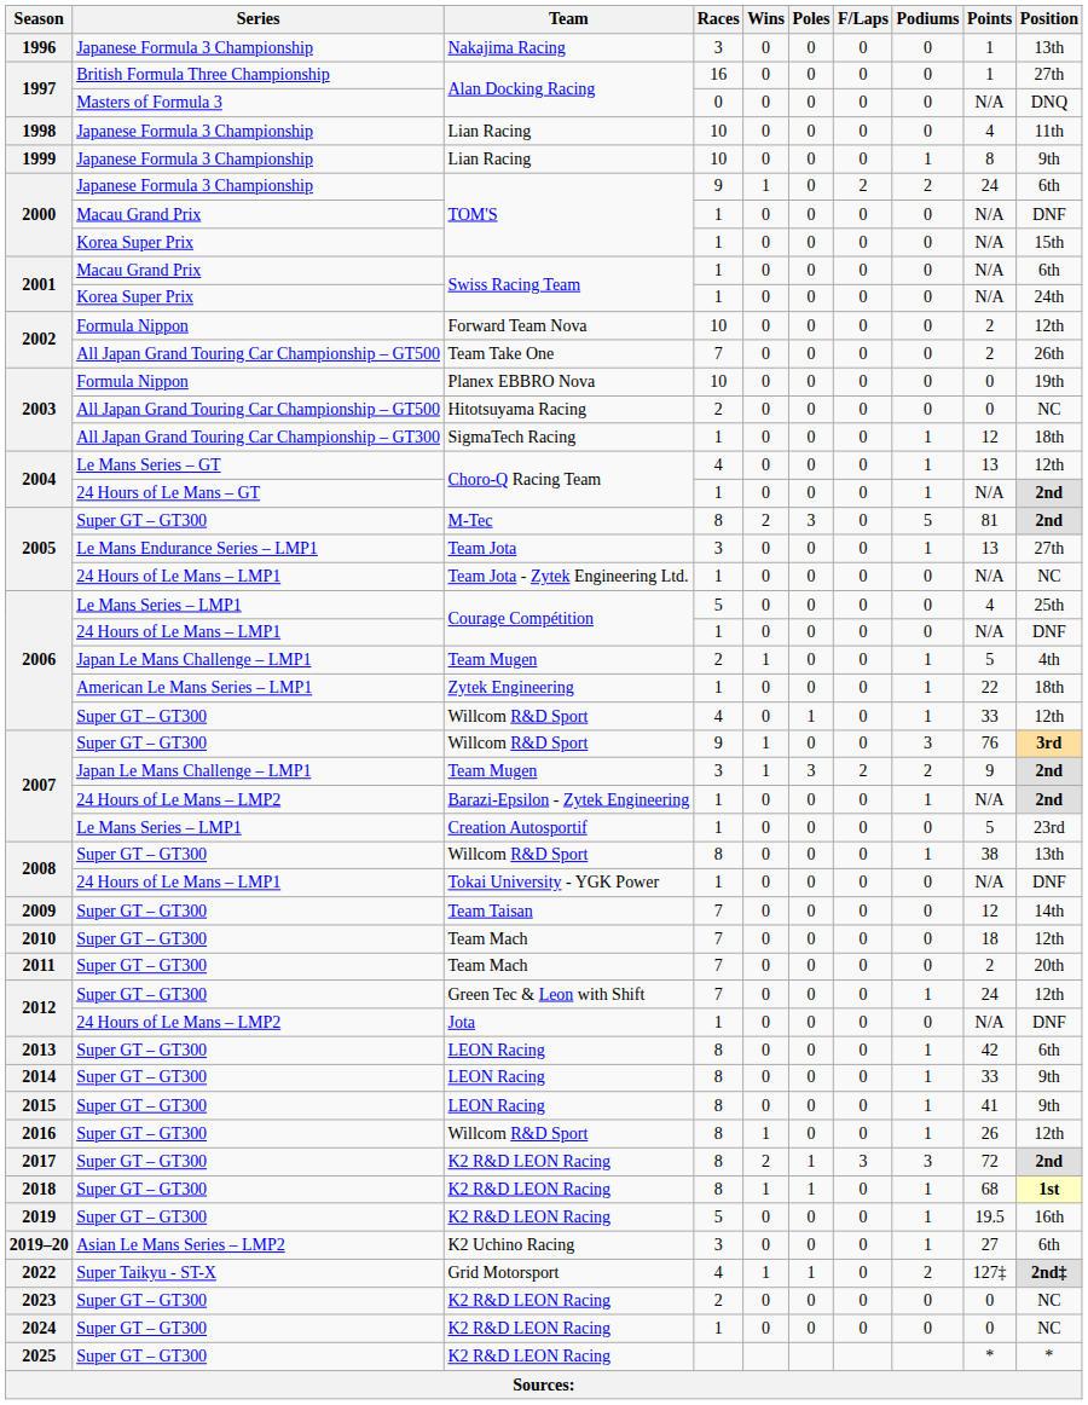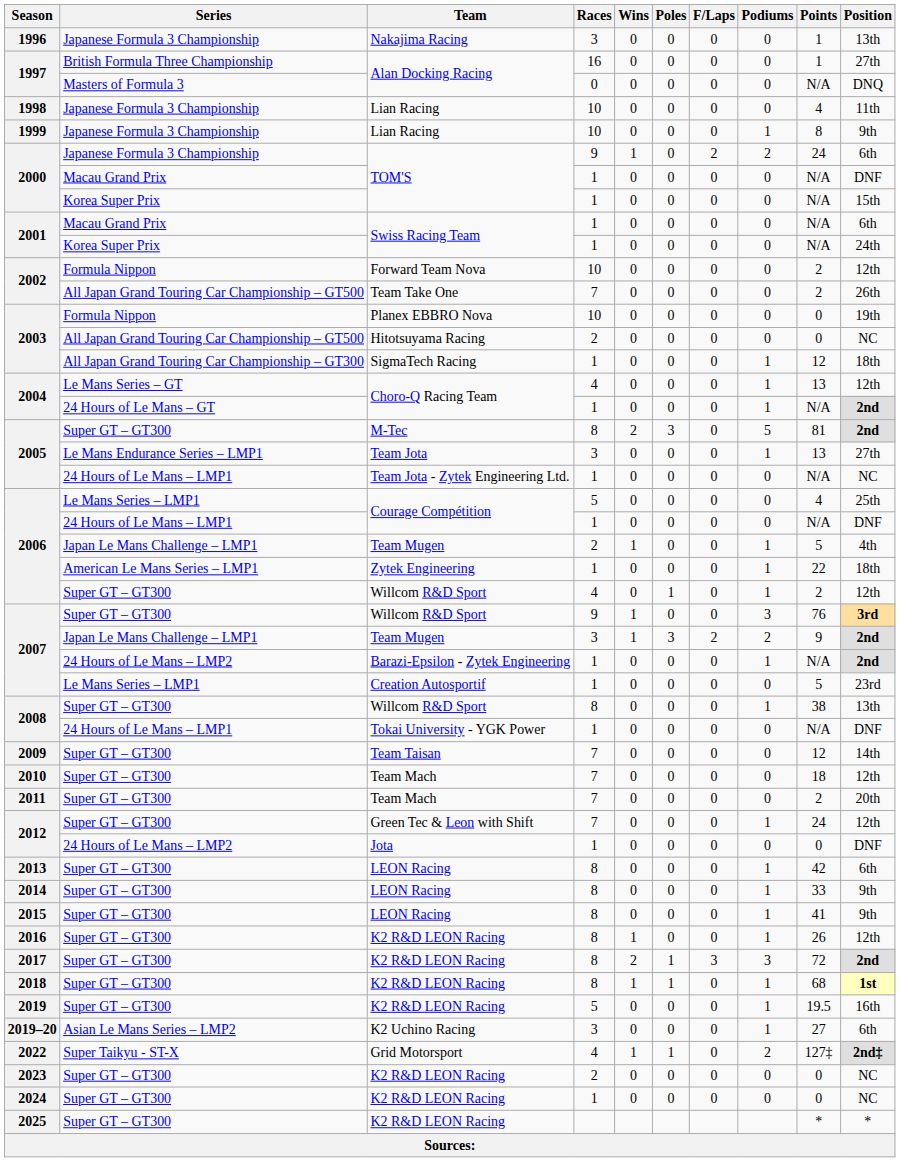2006 / Super GT – GT300 | Points: 33 -> 2
2012 / 24 Hours of Le Mans – LMP2 | Points: N/A -> 0
2016 | Team: Willcom R&D Sport -> K2 R&D LEON Racing
